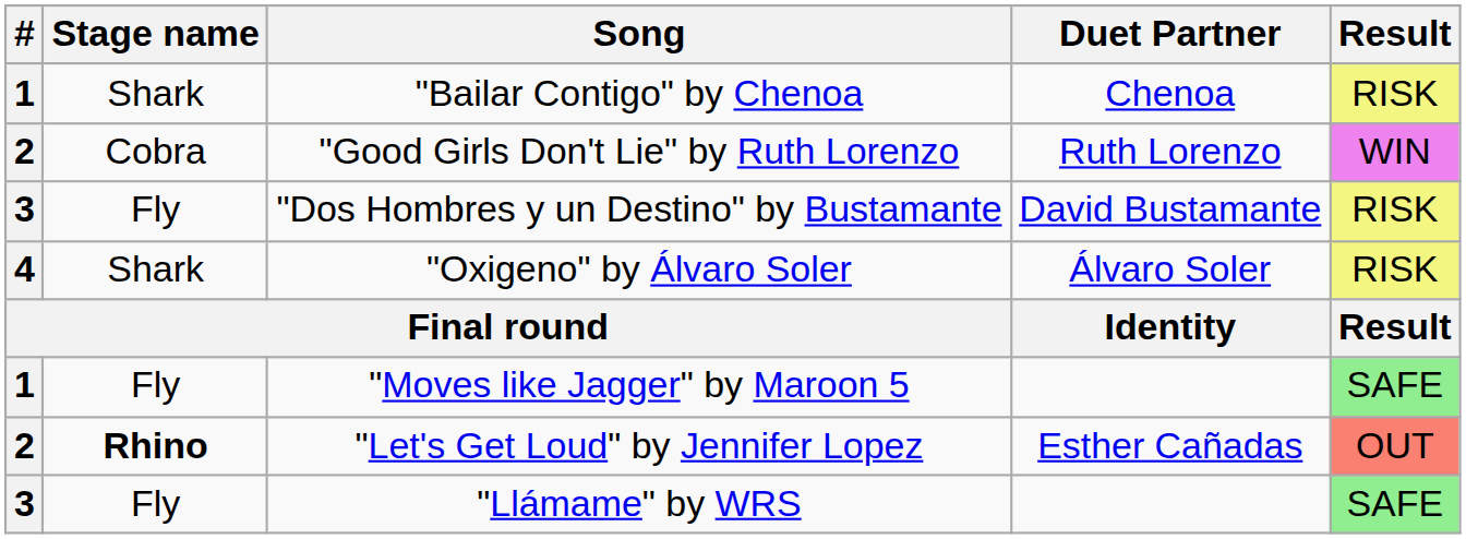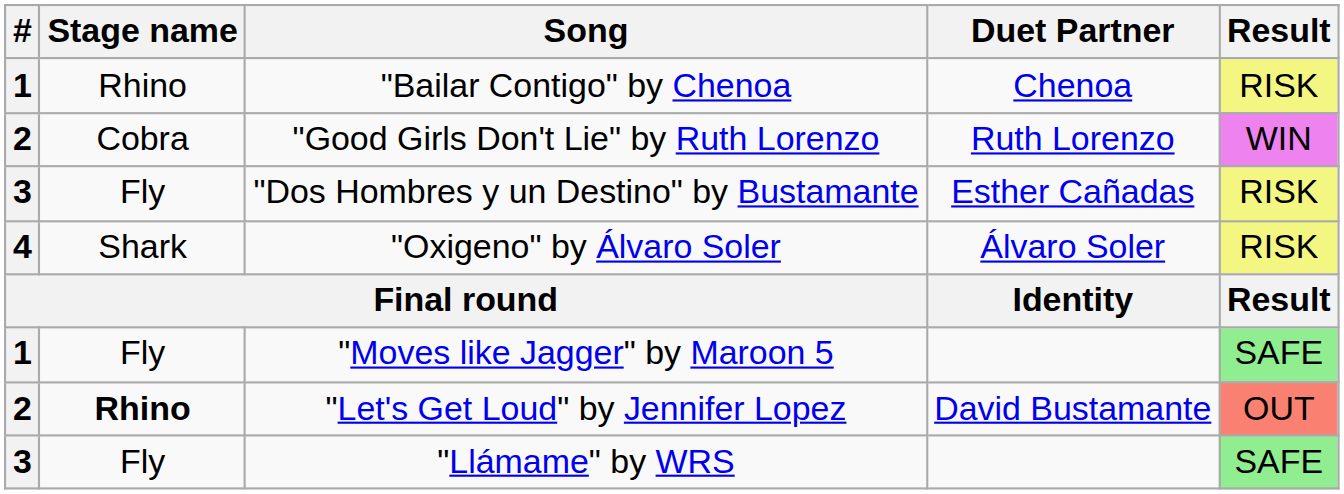"Bailar Contigo" by Chenoa | Stage name: Shark -> Rhino
"Dos Hombres y un Destino" by Bustamante | Duet Partner: David Bustamante -> Esther Cañadas
"Let's Get Loud" by Jennifer Lopez | Duet Partner: Esther Cañadas -> David Bustamante
